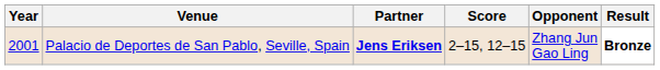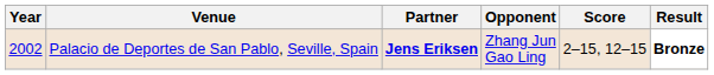columns swapped: Opponent <-> Score
Palacio de Deportes de San Pablo, Seville, Spain | Year: 2001 -> 2002
